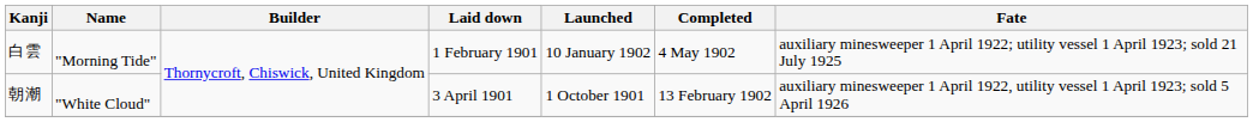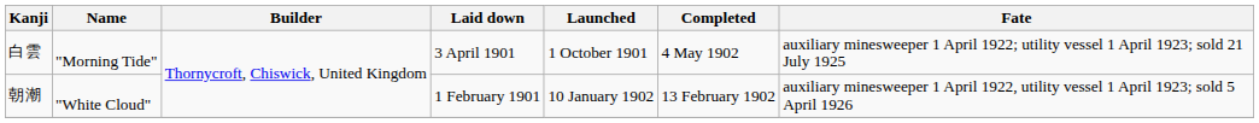白雲 | Laid down: 1 February 1901 -> 3 April 1901
白雲 | Launched: 10 January 1902 -> 1 October 1901
朝潮 | Laid down: 3 April 1901 -> 1 February 1901
朝潮 | Launched: 1 October 1901 -> 10 January 1902
